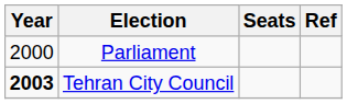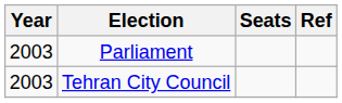Parliament | Year: 2000 -> 2003
Tehran City Council | Year: bold -> normal
